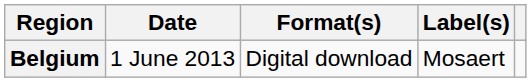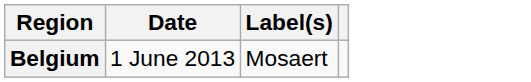- column: Format(s) | Digital download
